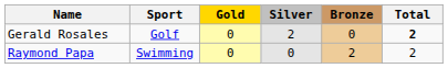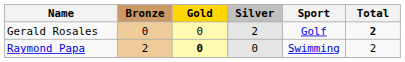columns swapped: Sport <-> Bronze
Raymond Papa | Gold: normal -> bold
